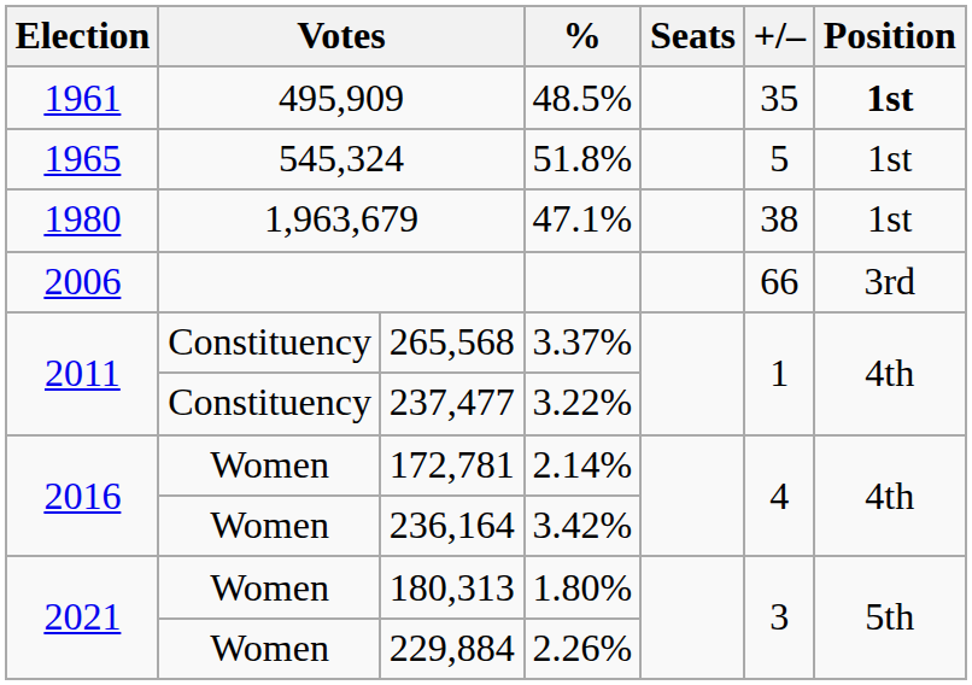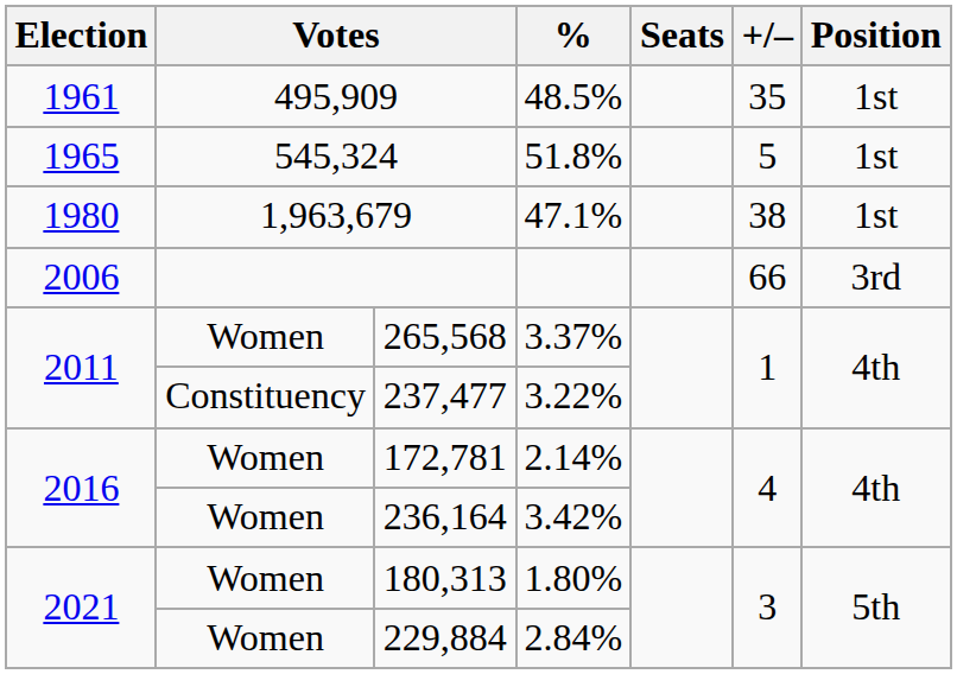495,909 | Position: bold -> normal
265,568 | column 2: Constituency -> Women
229,884 | %: 2.26% -> 2.84%
